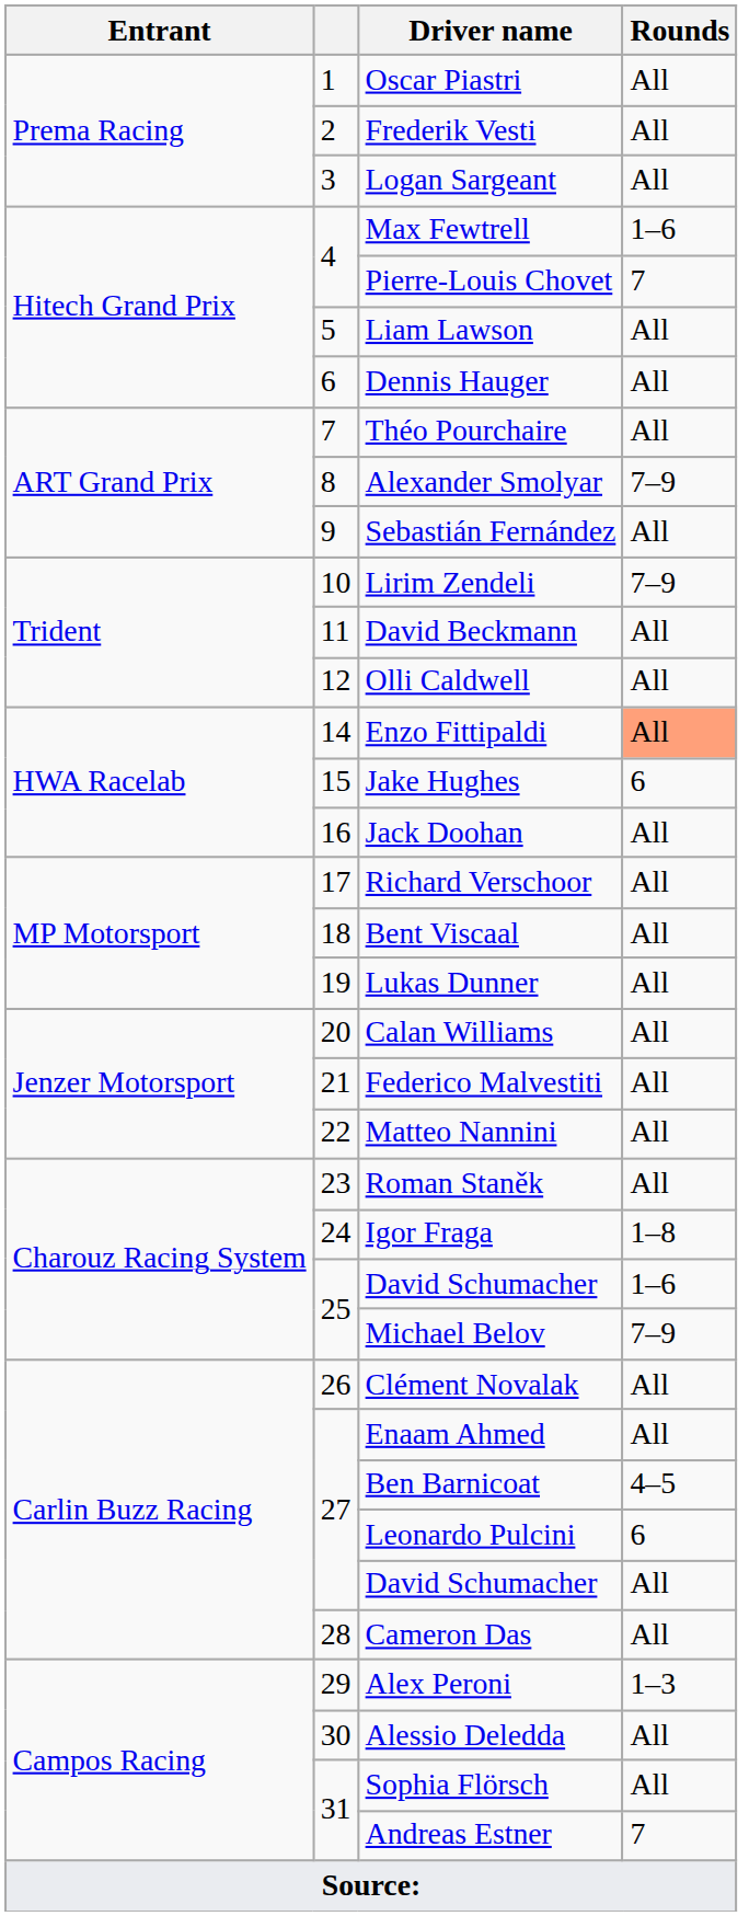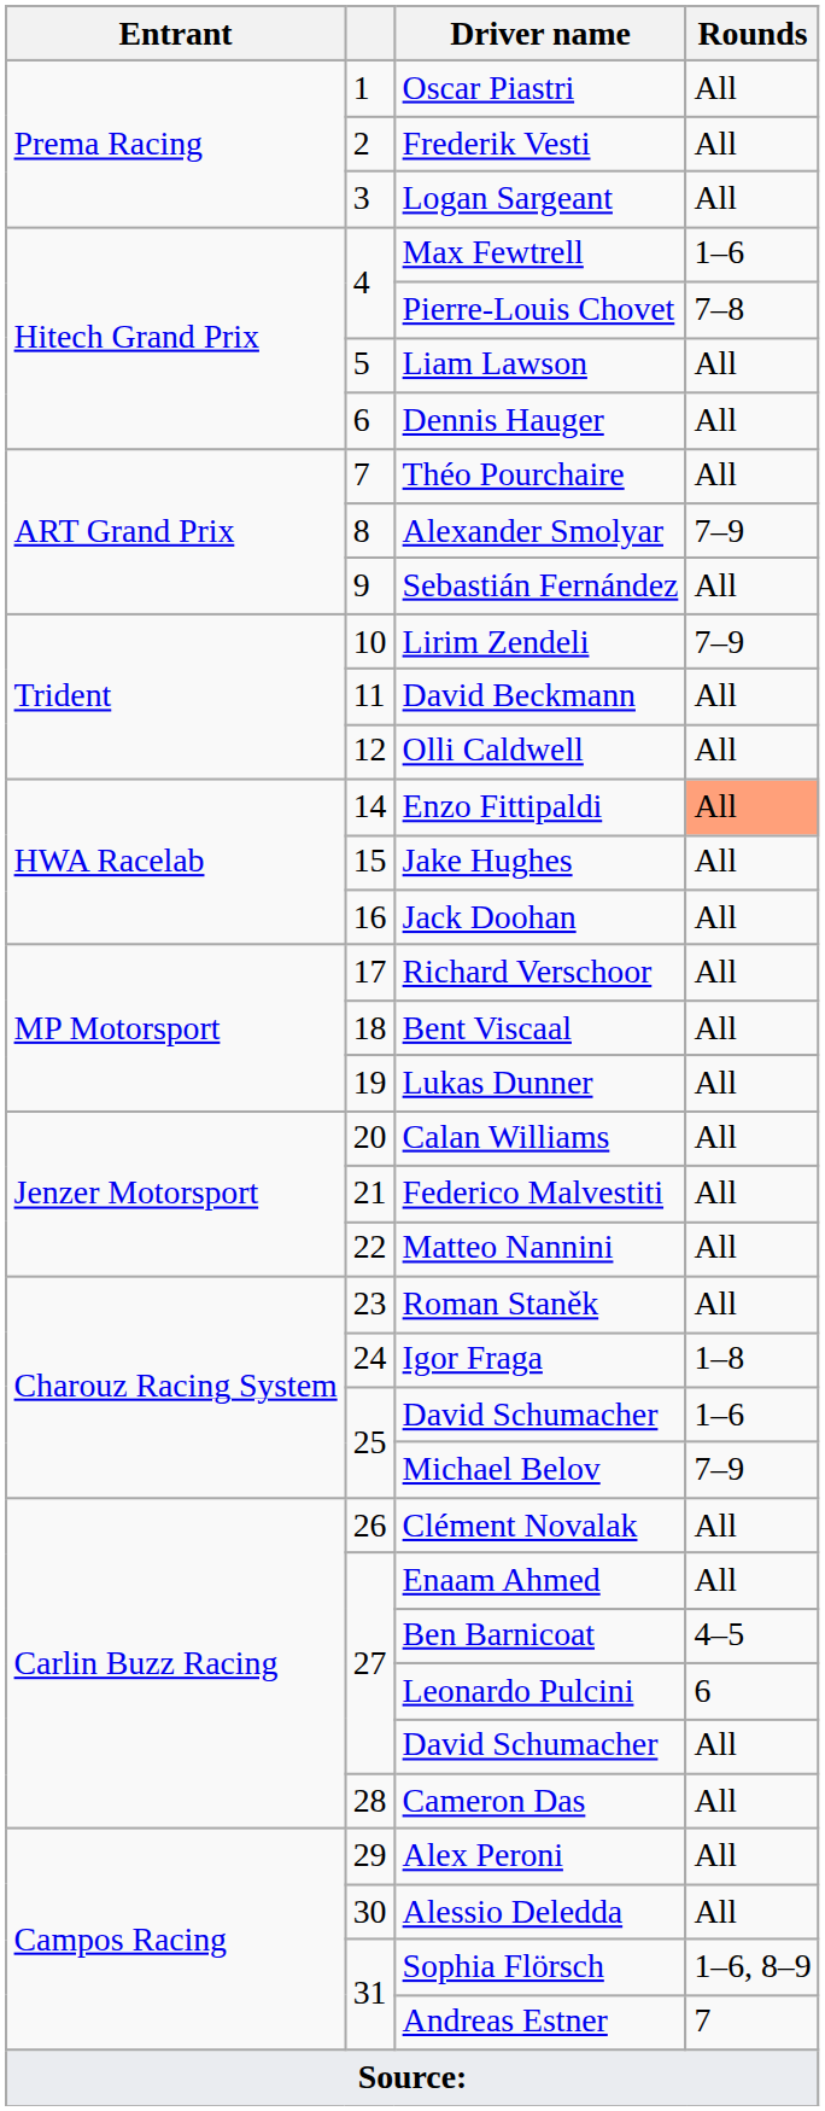Pierre-Louis Chovet | Rounds: 7 -> 7–8
Jake Hughes | Rounds: 6 -> All
Alex Peroni | Rounds: 1–3 -> All
Sophia Flörsch | Rounds: All -> 1–6, 8–9
